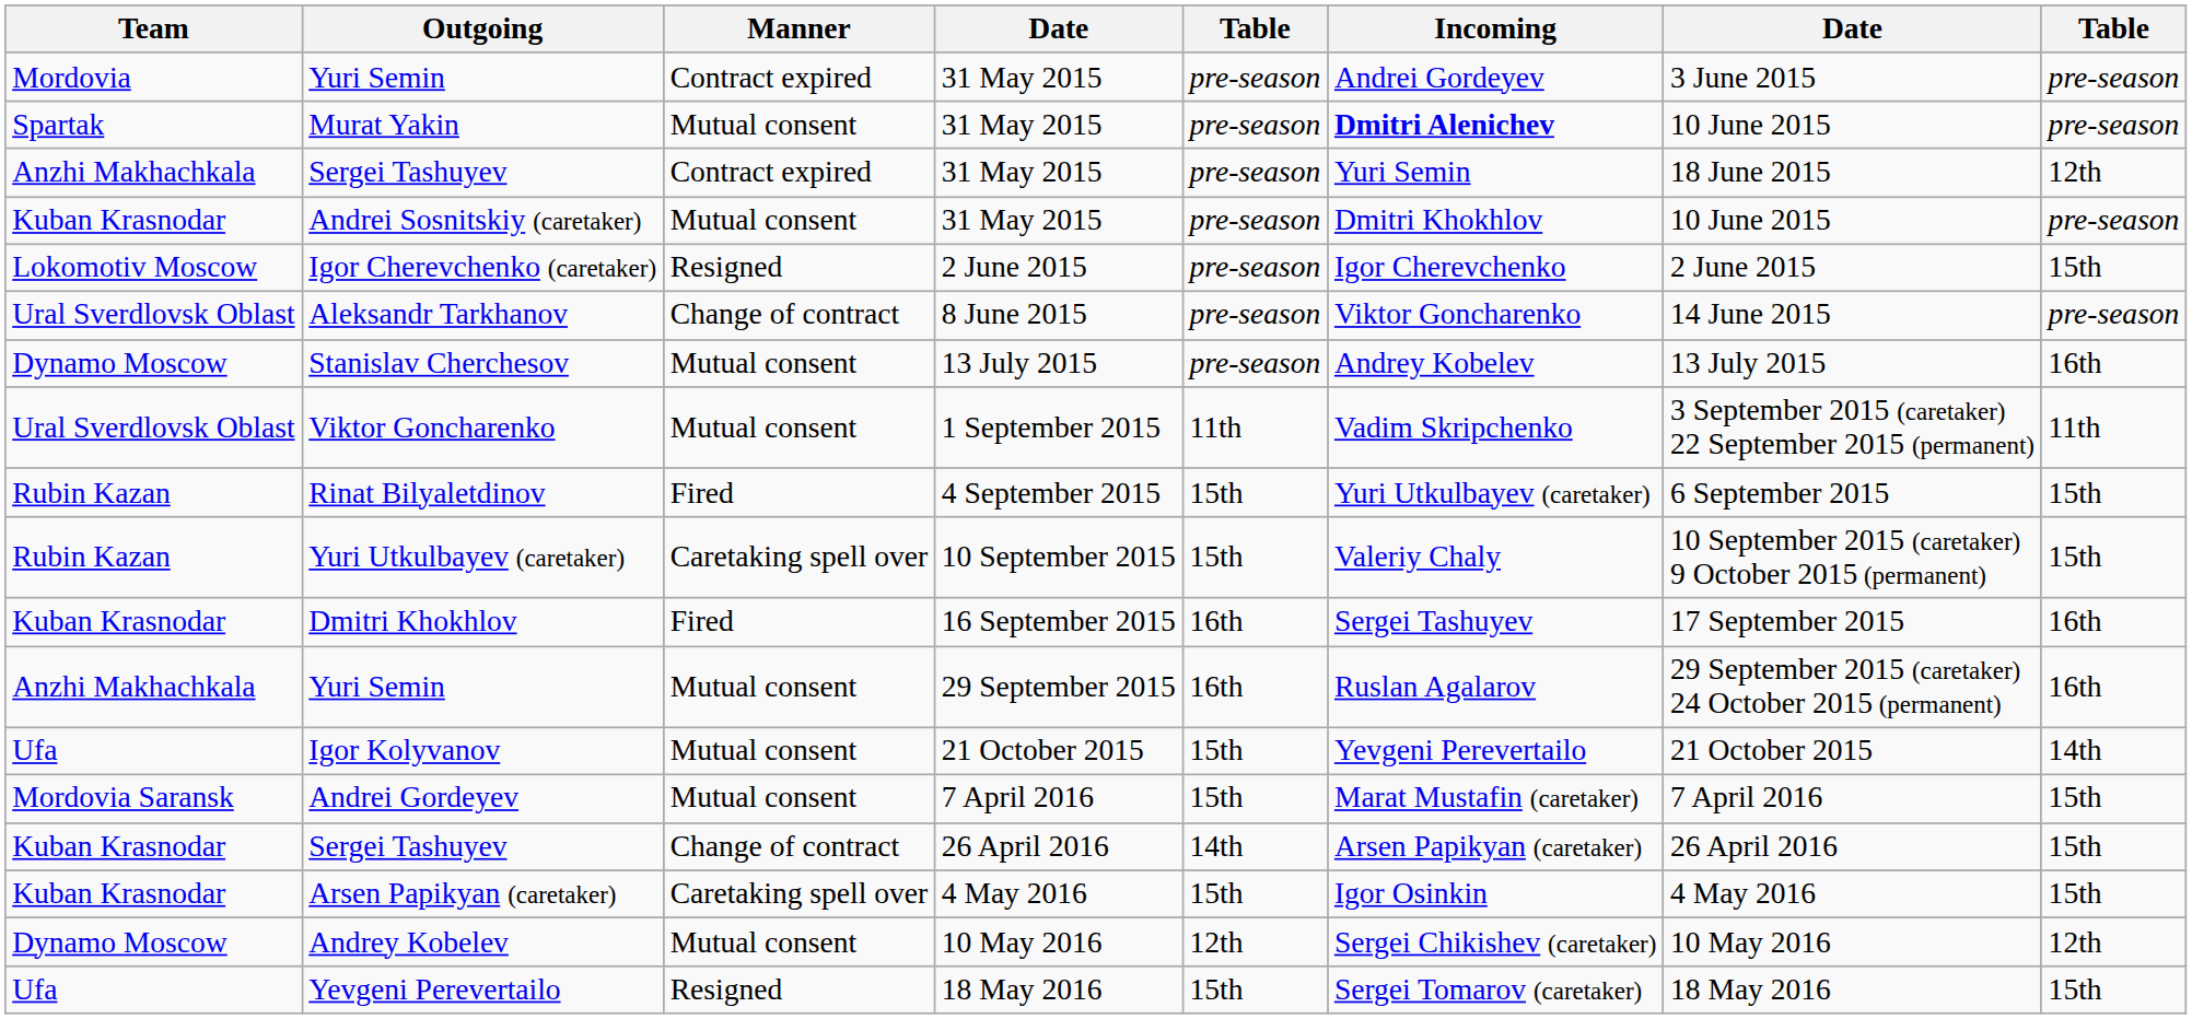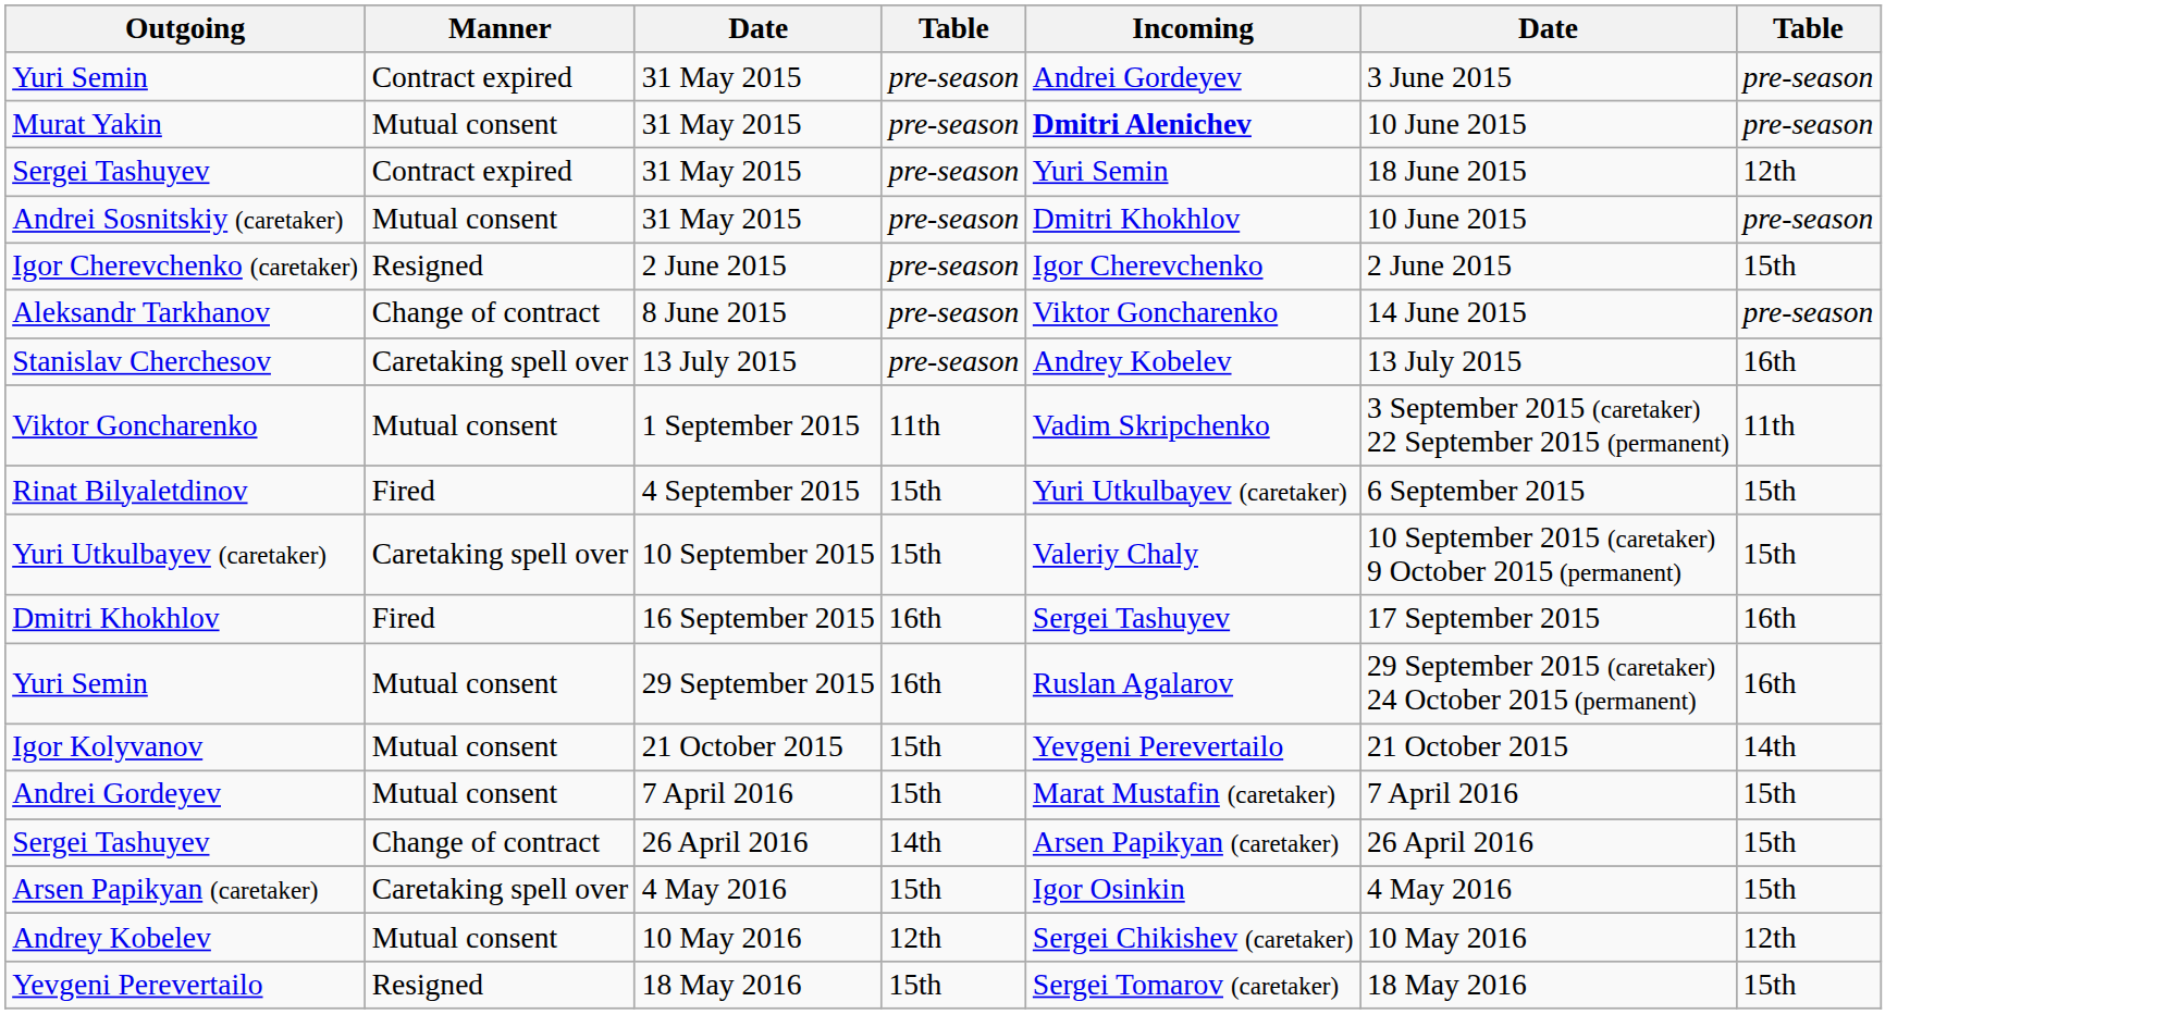- column: Team | Mordovia | Spartak | Anzhi Makhachkala | Kuban Krasnodar | Lokomotiv Moscow | Ural Sverdlovsk Oblast | Dynamo Moscow | Ural Sverdlovsk Oblast | Rubin Kazan | Rubin Kazan | Kuban Krasnodar | Anzhi Makhachkala | Ufa | Mordovia Saransk | Kuban Krasnodar | Kuban Krasnodar | Dynamo Moscow | Ufa
Stanislav Cherchesov | Manner: Mutual consent -> Caretaking spell over
